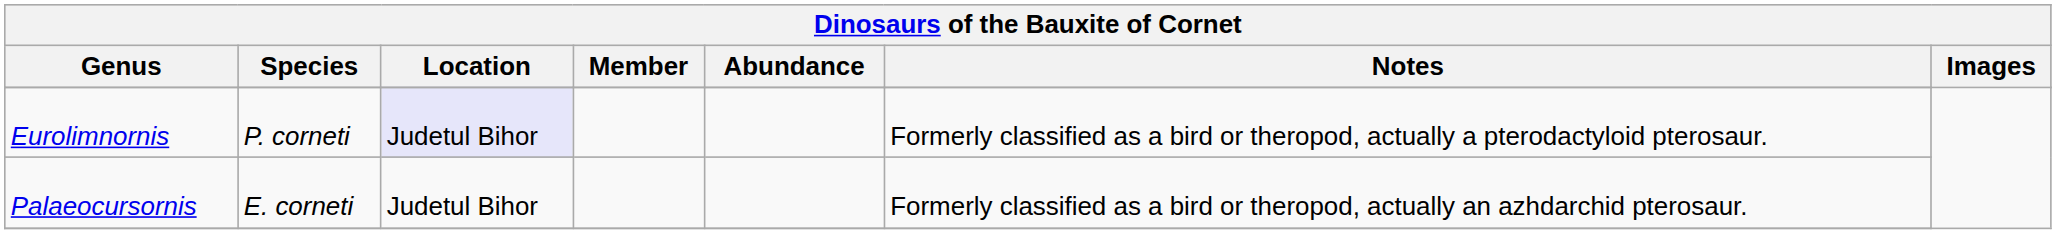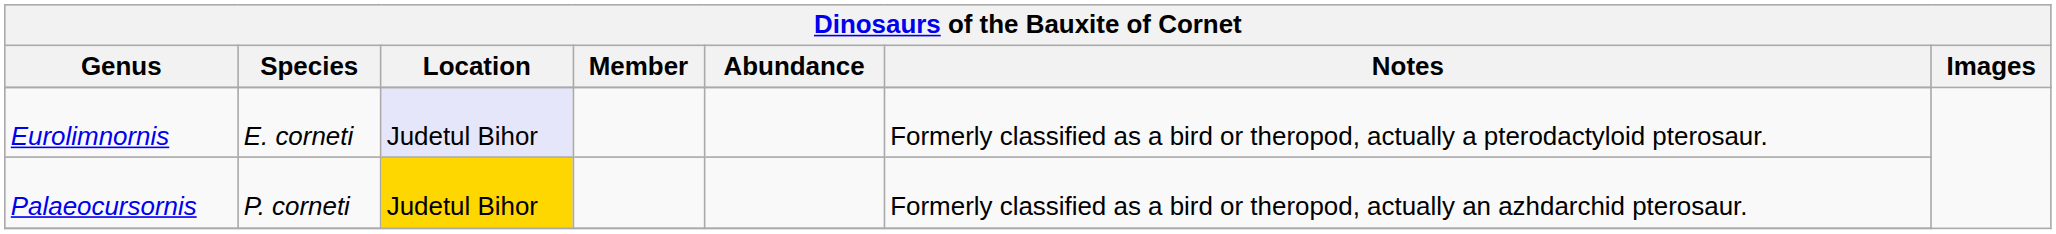Eurolimnornis | Species: P. corneti -> E. corneti
Palaeocursornis | Species: E. corneti -> P. corneti
Palaeocursornis | Location: no background -> gold background
